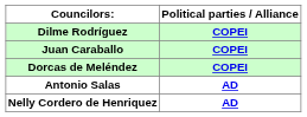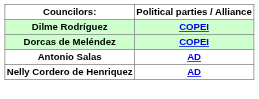- row: Juan Caraballo | COPEI
